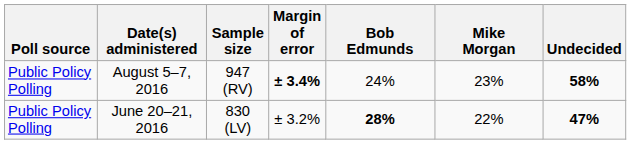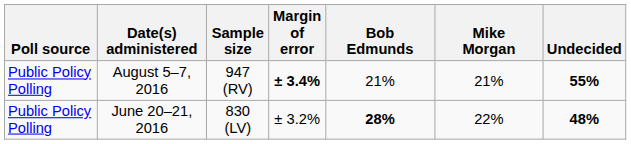August 5–7, 2016 | Bob Edmunds: 24% -> 21%
August 5–7, 2016 | Mike Morgan: 23% -> 21%
August 5–7, 2016 | Undecided: 58% -> 55%
June 20–21, 2016 | Undecided: 47% -> 48%
